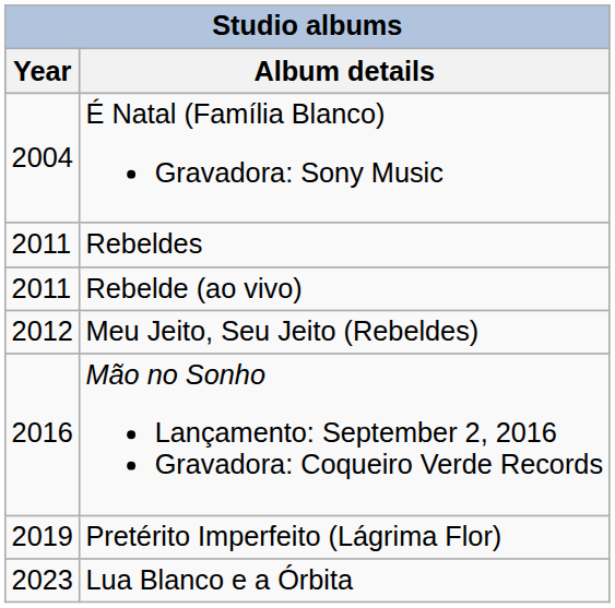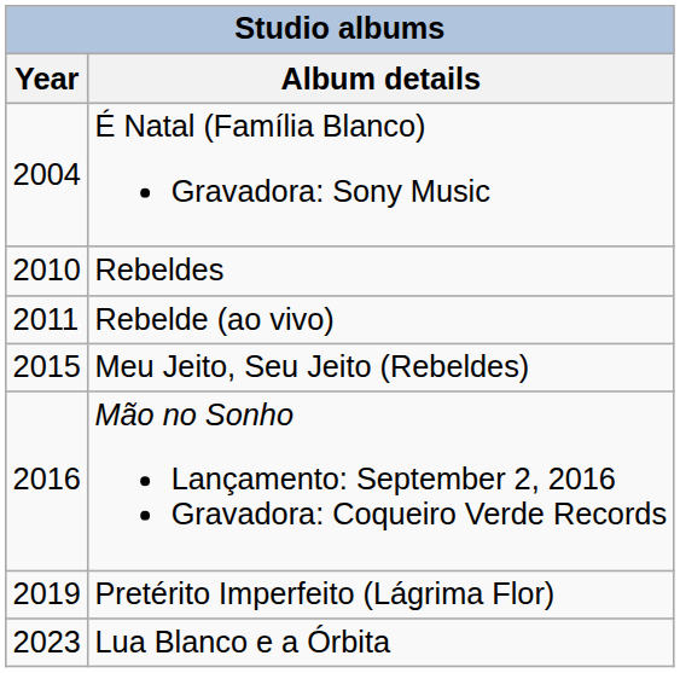Rebeldes | Year: 2011 -> 2010
Meu Jeito, Seu Jeito (Rebeldes) | Year: 2012 -> 2015
